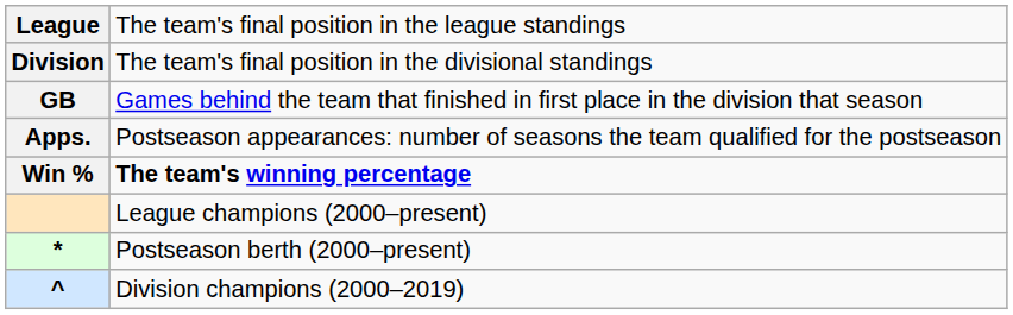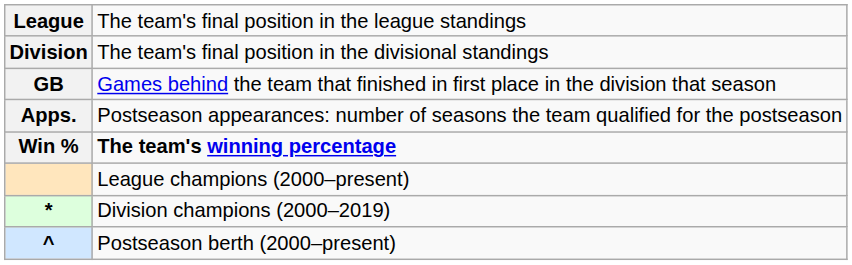* | column 2: Postseason berth (2000–present) -> Division champions (2000–2019)
^ | column 2: Division champions (2000–2019) -> Postseason berth (2000–present)
